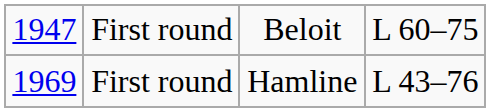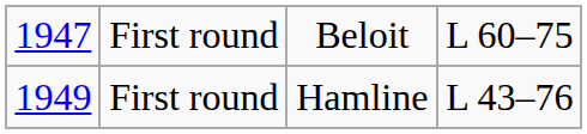First round / Hamline | column 1: 1969 -> 1949
